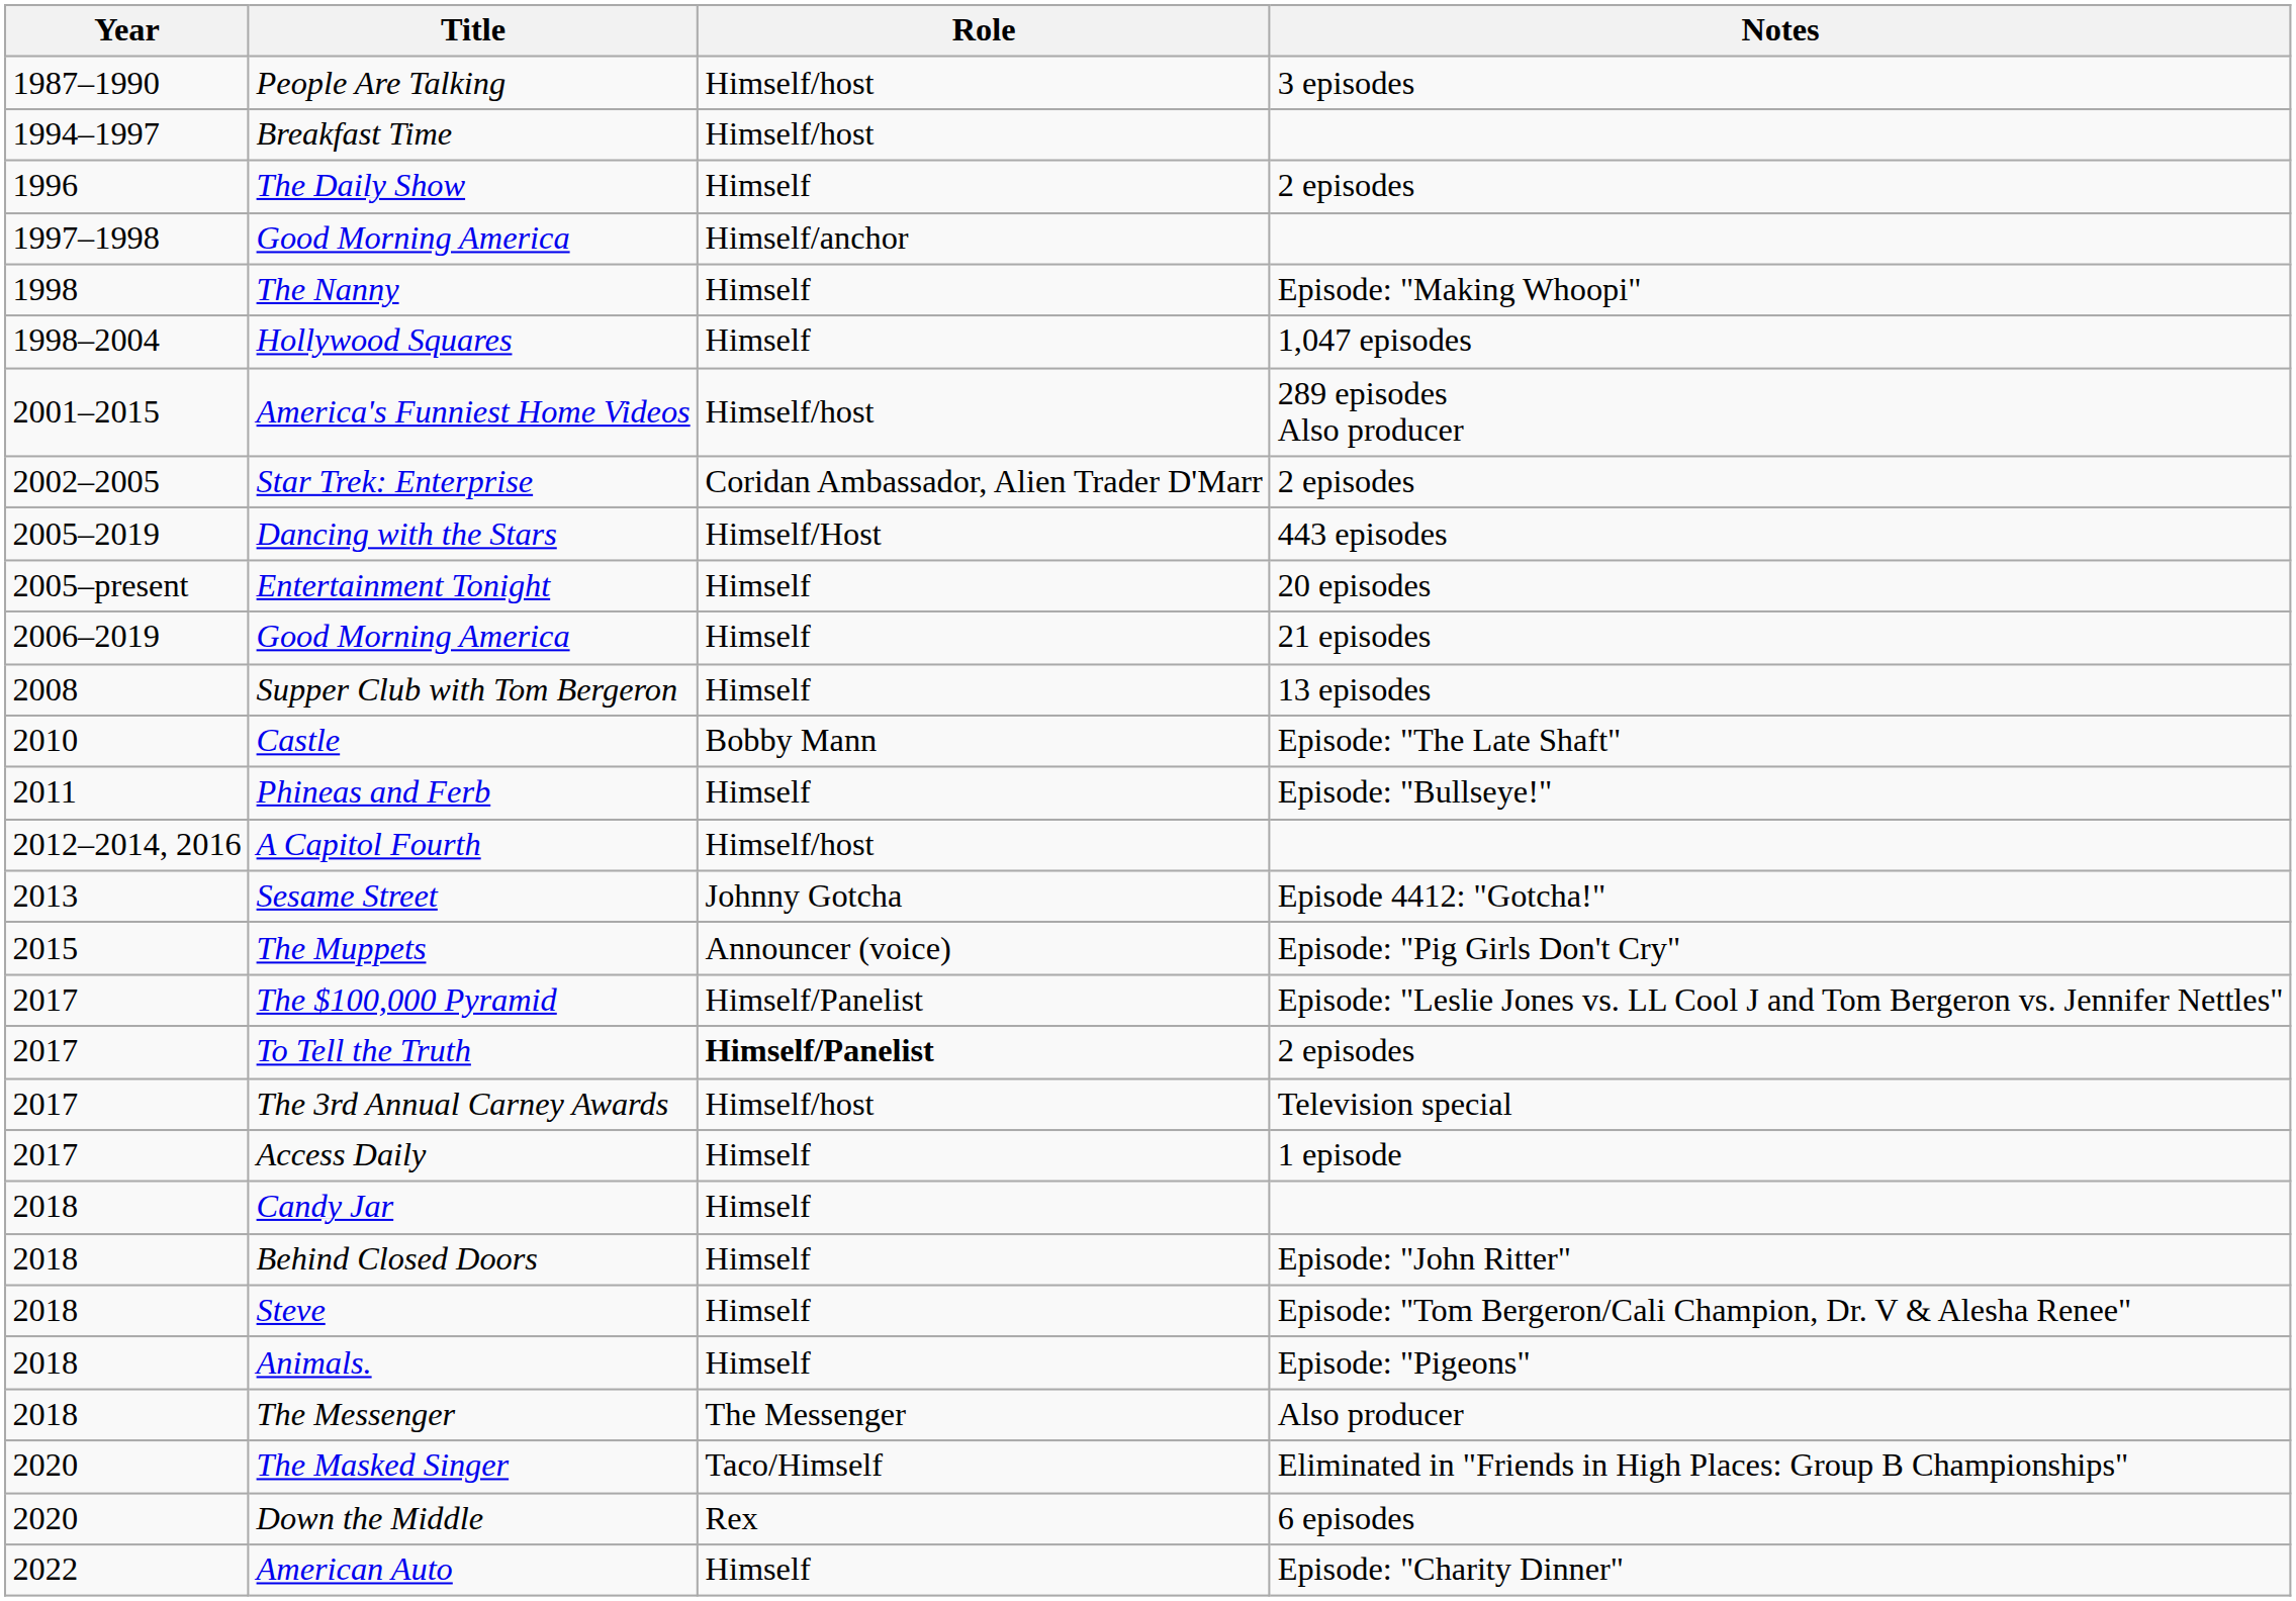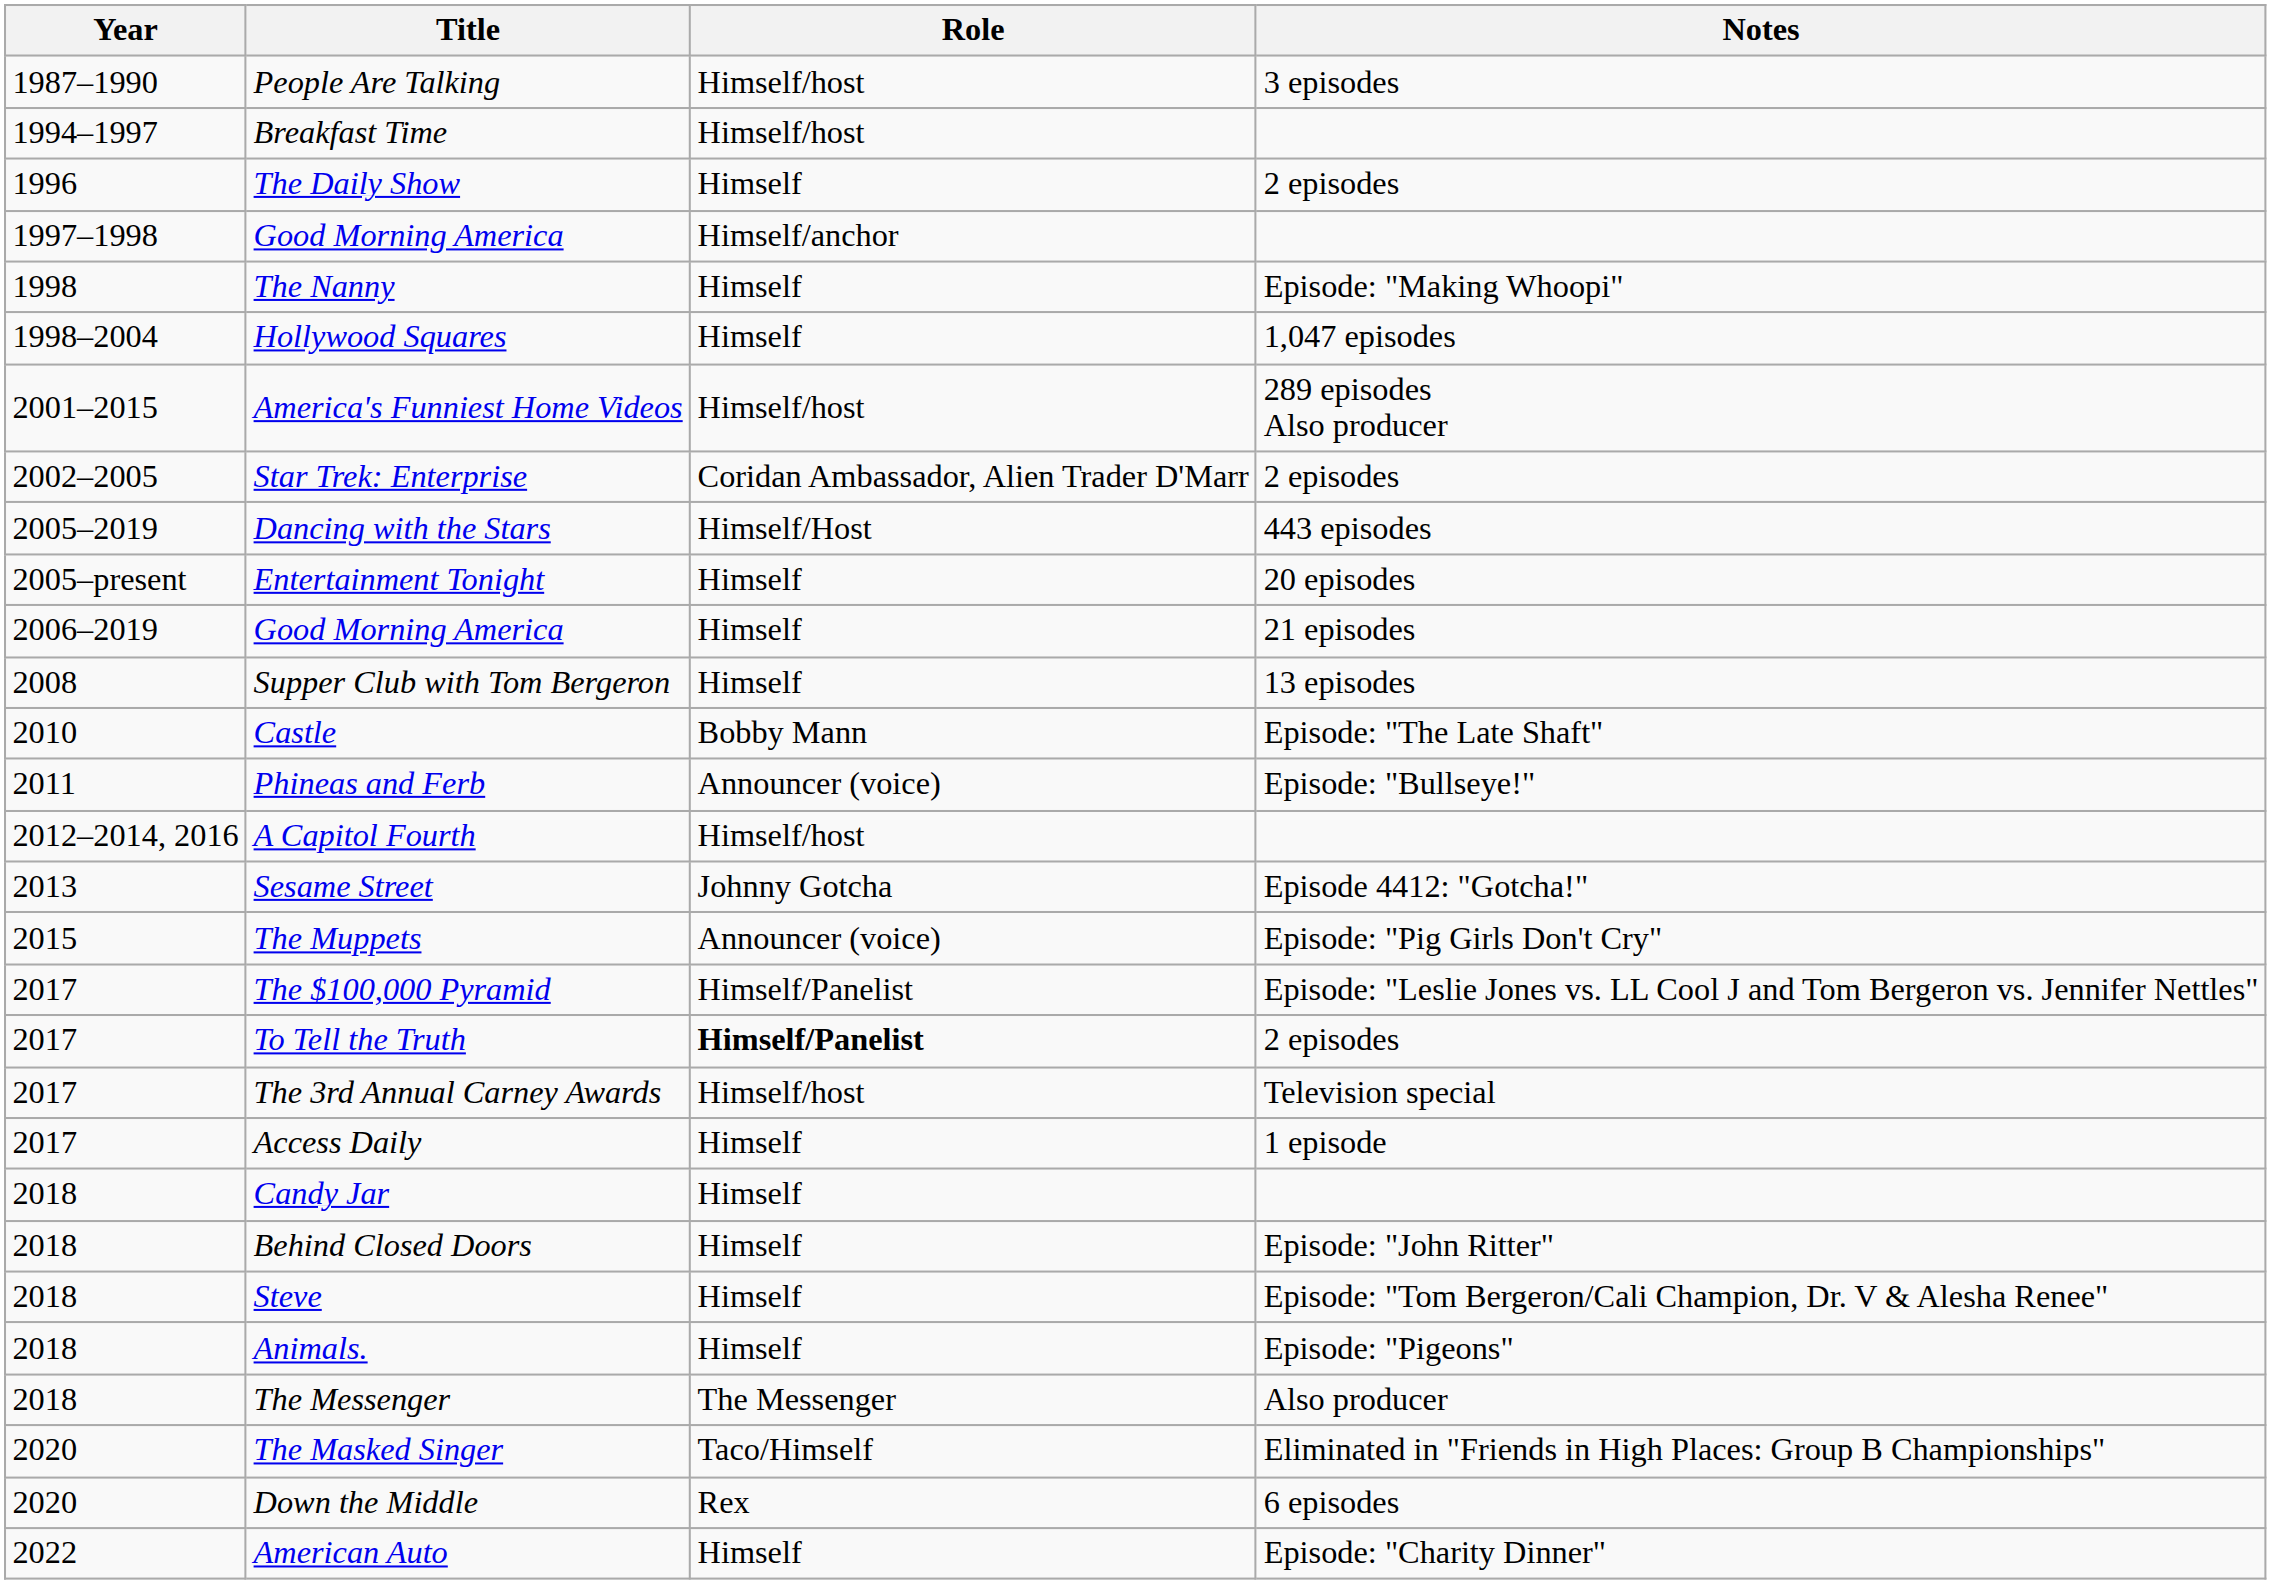Phineas and Ferb | Role: Himself -> Announcer (voice)
